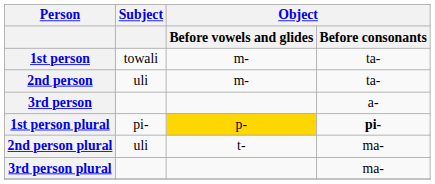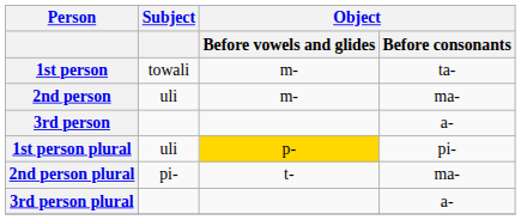2nd person | Object / Before consonants: ta- -> ma-
1st person plural | Subject: pi- -> uli
1st person plural | Object / Before consonants: bold -> normal
2nd person plural | Subject: uli -> pi-
3rd person plural | Object / Before consonants: ma- -> a-
